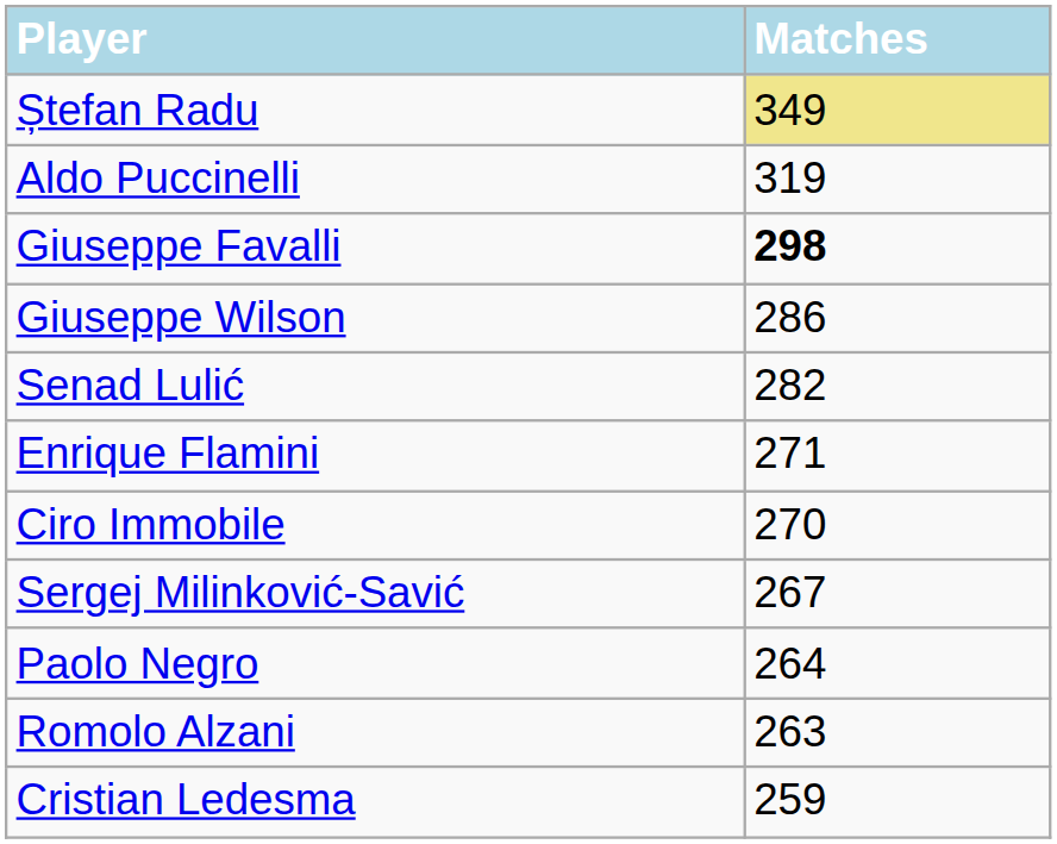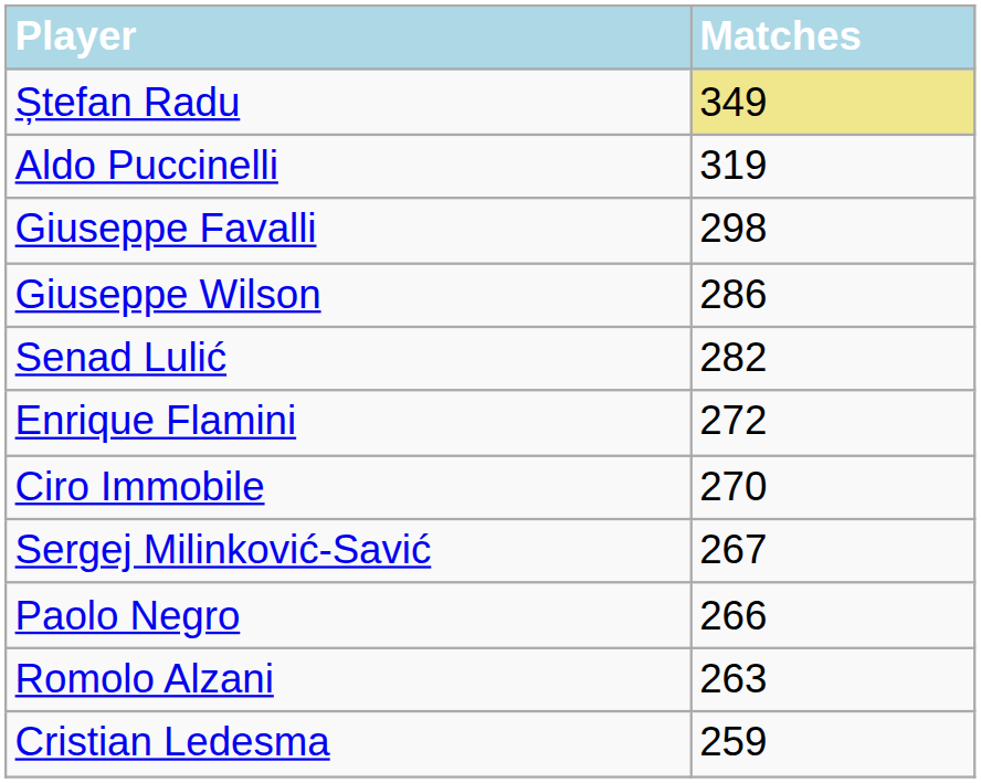Giuseppe Favalli | Matches: bold -> normal
Enrique Flamini | Matches: 271 -> 272
Paolo Negro | Matches: 264 -> 266
